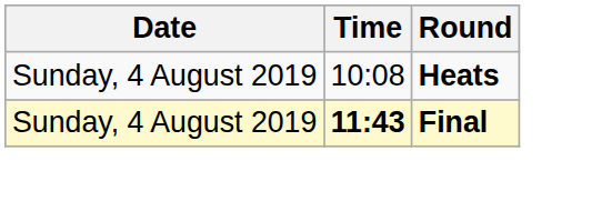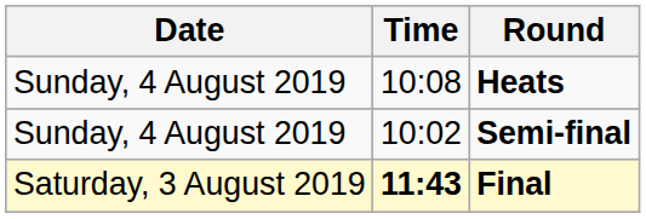+ row: Sunday, 4 August 2019 | 10:02 | Semi-final
Final | Date: Sunday, 4 August 2019 -> Saturday, 3 August 2019
